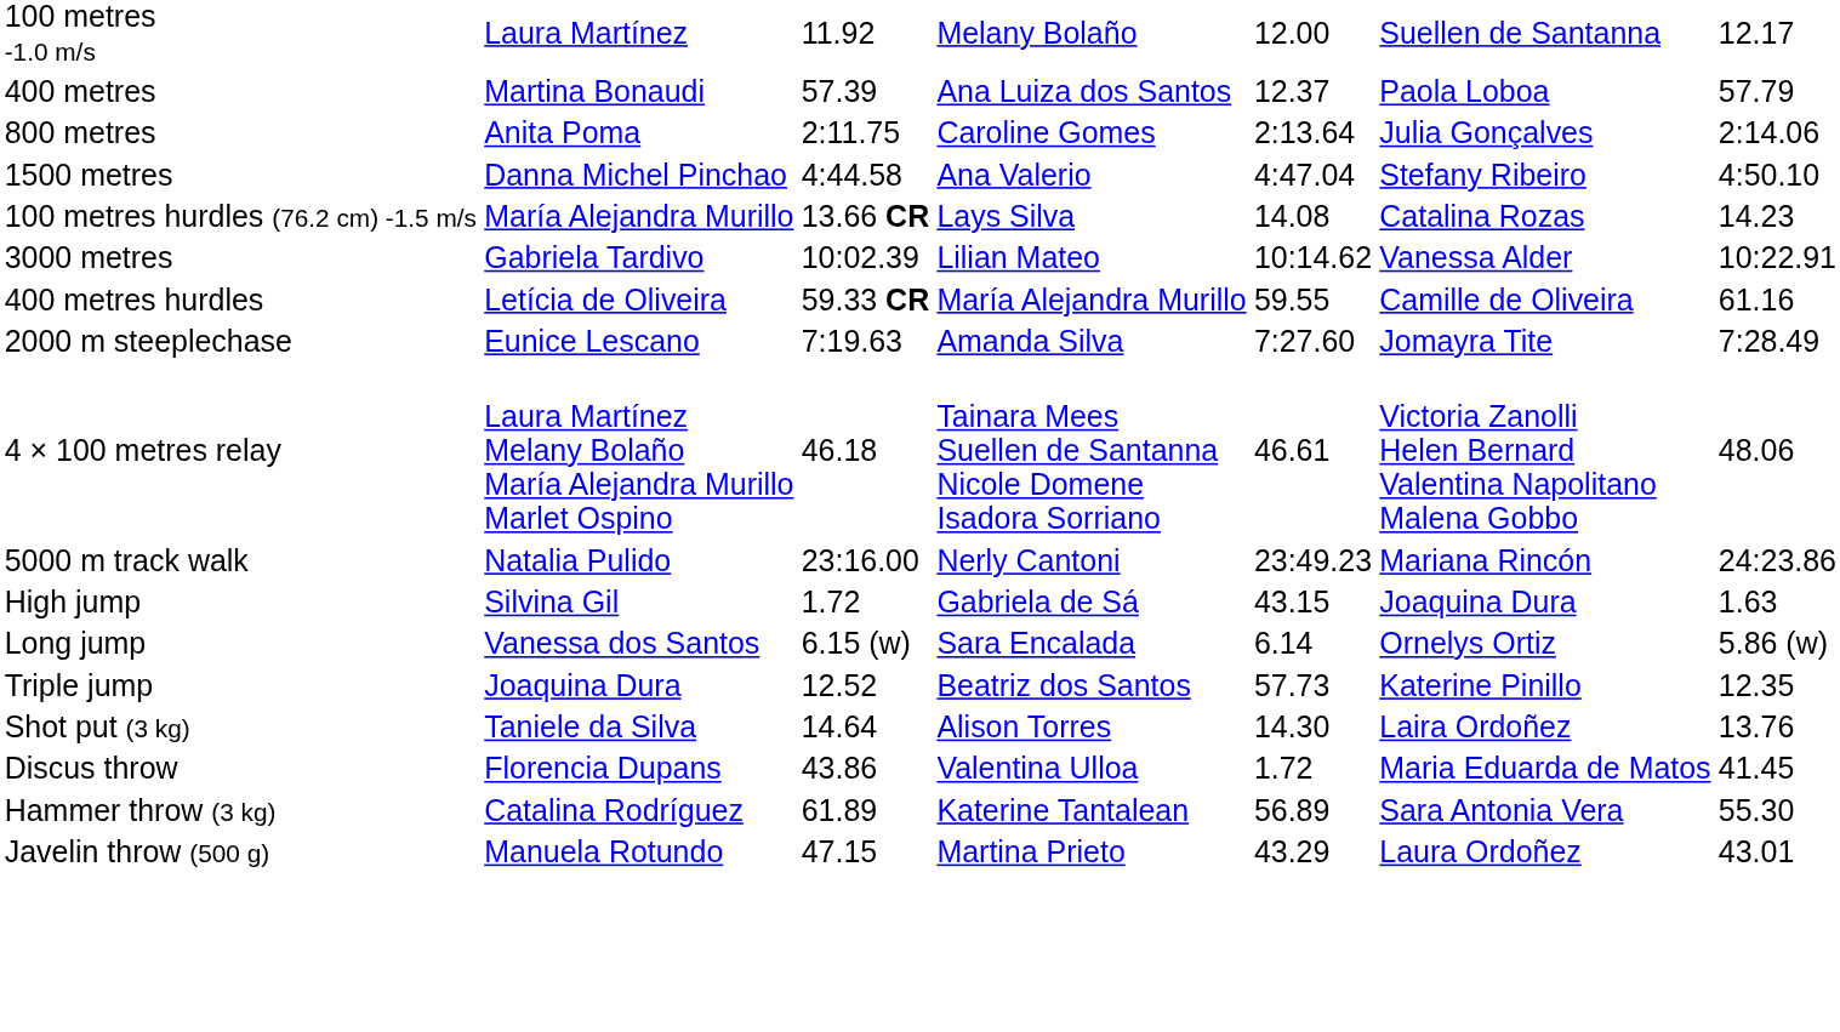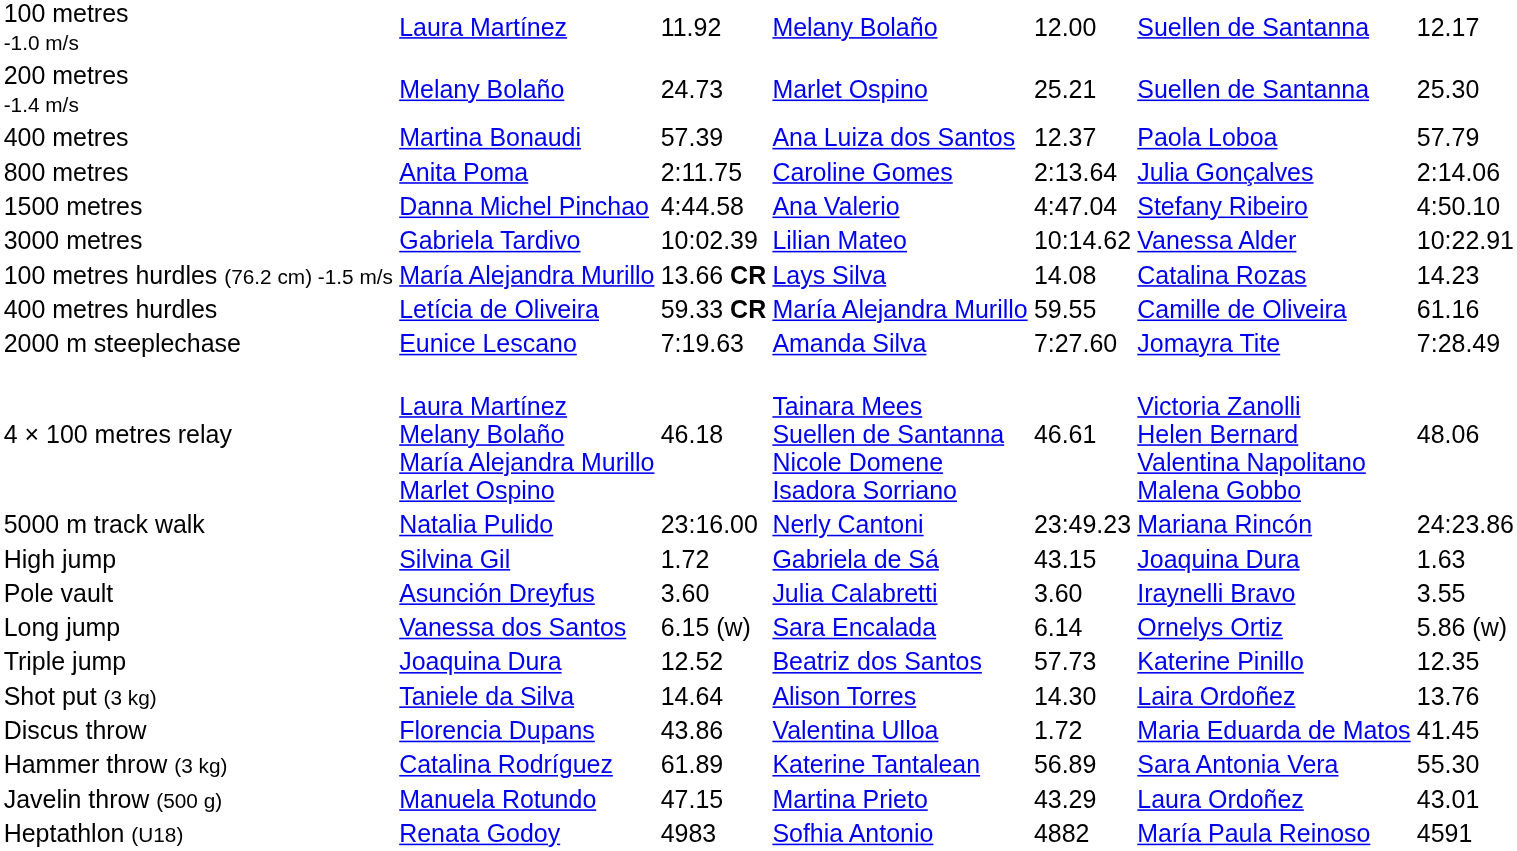+ row: 200 metres -1.4 m/s | Melany Bolaño | 24.73 | Marlet Ospino | 25.21 | Suellen de Santanna | 25.30
rows swapped: 3000 metres <-> 100 metres hurdles (76.2 cm) -1.5 m/s
+ row: Pole vault | Asunción Dreyfus | 3.60 | Julia Calabretti | 3.60 | Iraynelli Bravo | 3.55
+ row: Heptathlon (U18) | Renata Godoy | 4983 | Sofhia Antonio | 4882 | María Paula Reinoso | 4591
